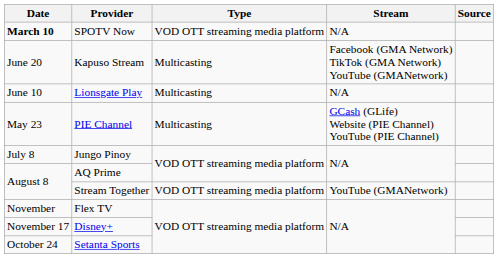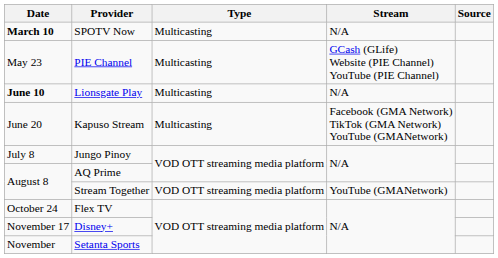SPOTV Now | Type: VOD OTT streaming media platform -> Multicasting
rows swapped: PIE Channel <-> Kapuso Stream
Lionsgate Play | Date: normal -> bold
Flex TV | Date: November -> October 24
Setanta Sports | Date: October 24 -> November
